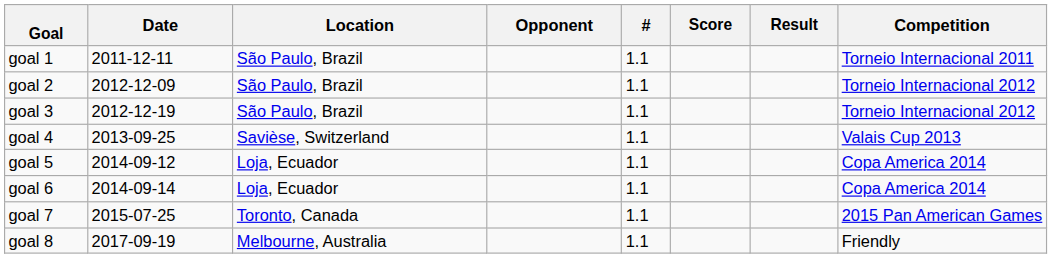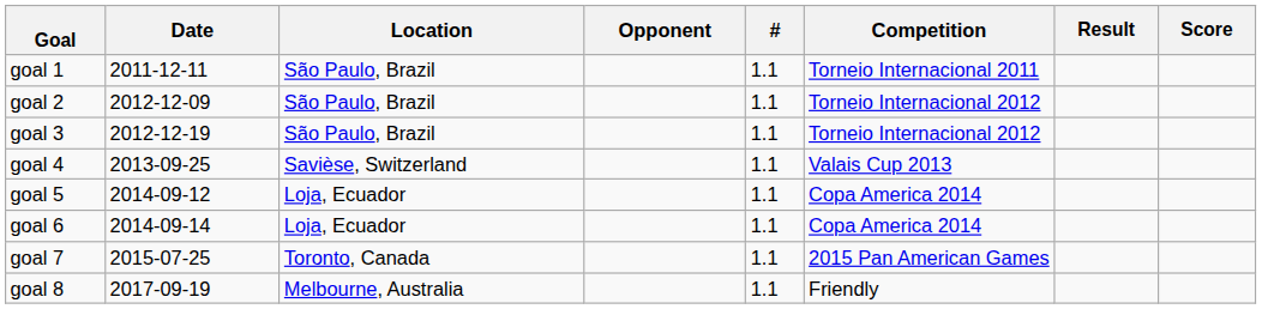columns swapped: Score <-> Competition
